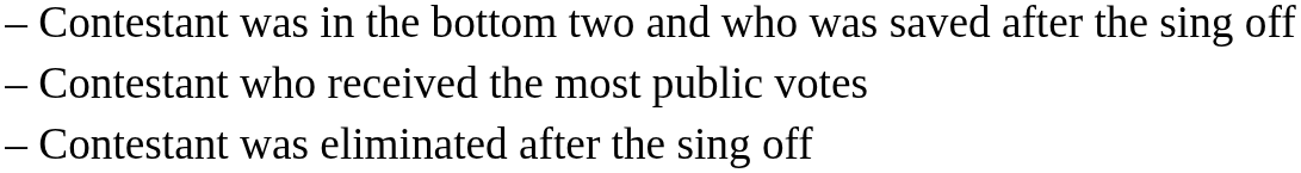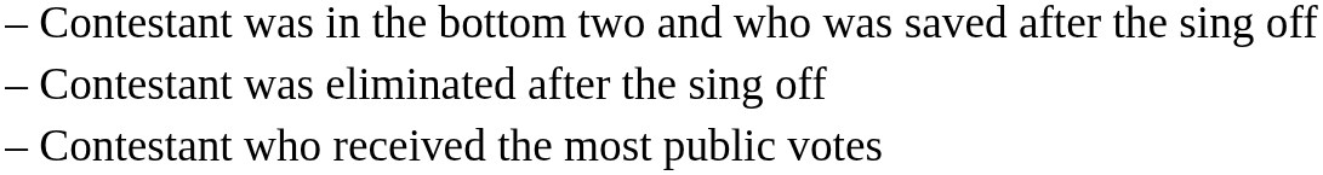rows swapped: Contestant was eliminated after the sing off <-> Contestant who received the most public votes
